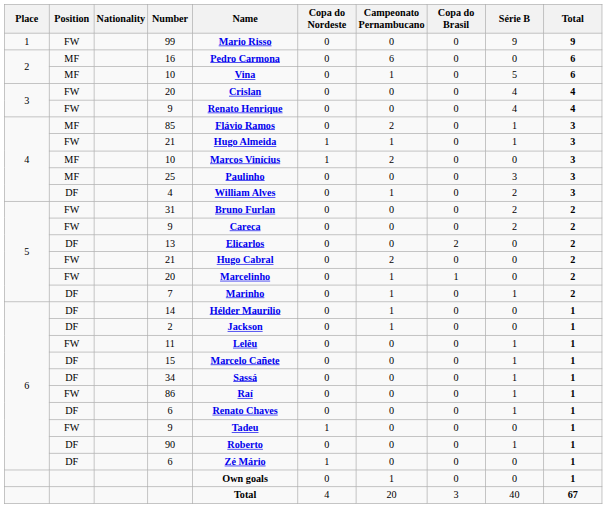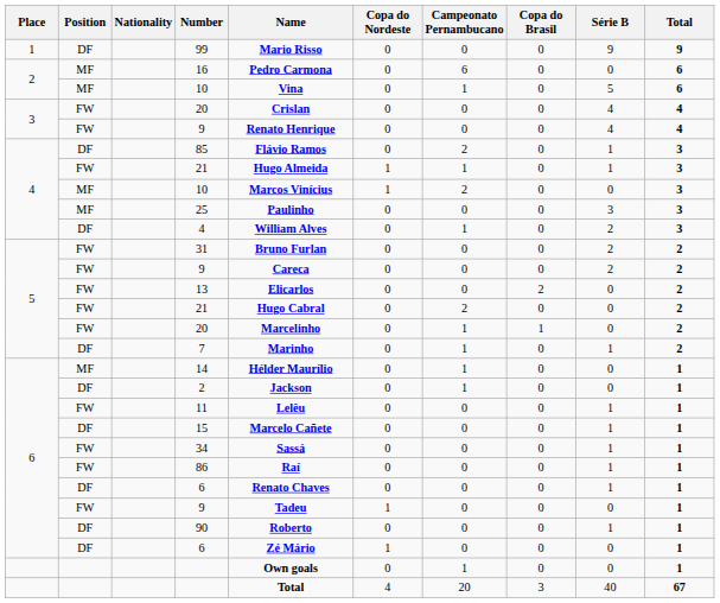99 | Position: FW -> DF
85 | Position: MF -> DF
13 | Position: DF -> FW
14 | Position: DF -> MF
34 | Position: DF -> FW
